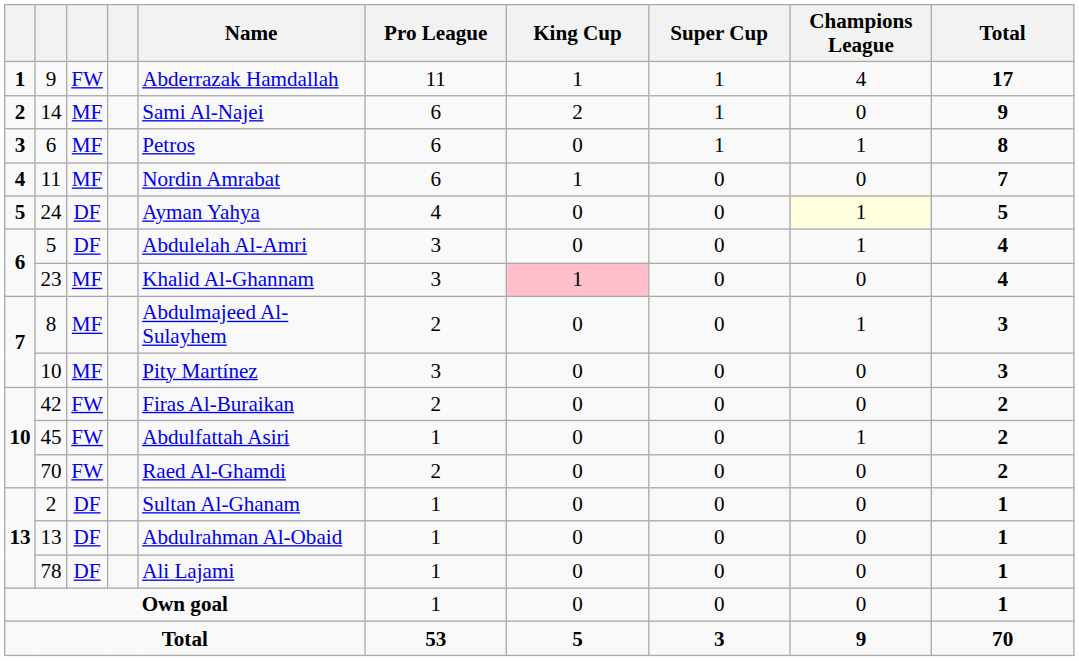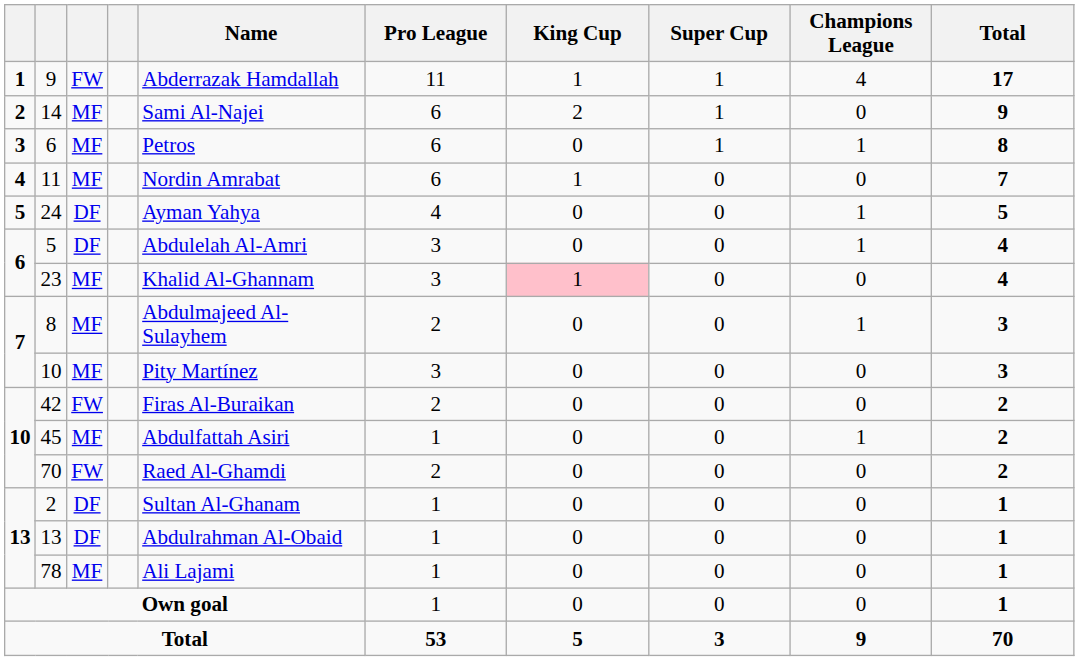24 | Champions League: lightyellow background -> no background
45 | column 3: FW -> MF
78 | column 3: DF -> MF
